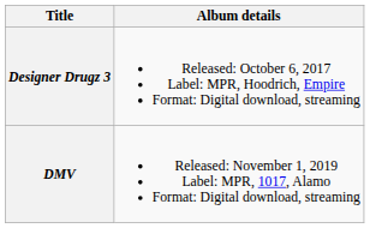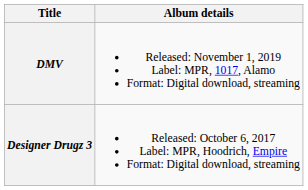rows swapped: Designer Drugz 3 <-> DMV
